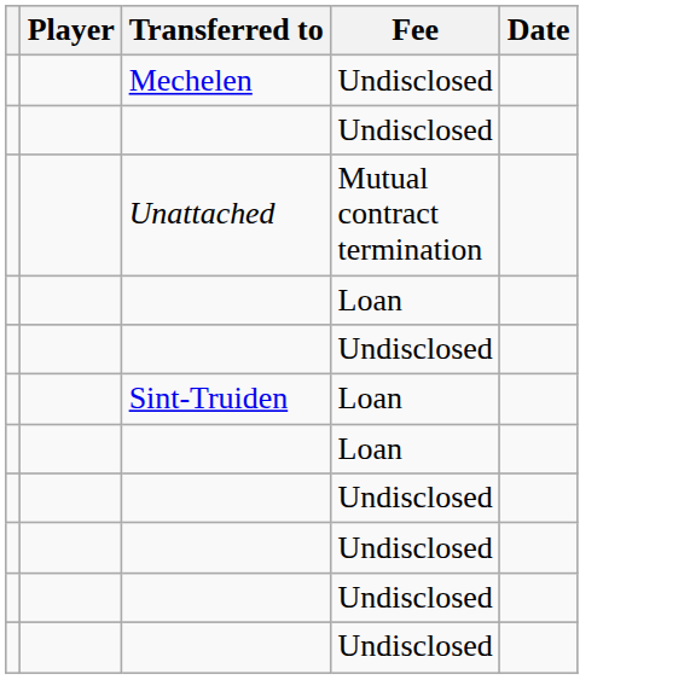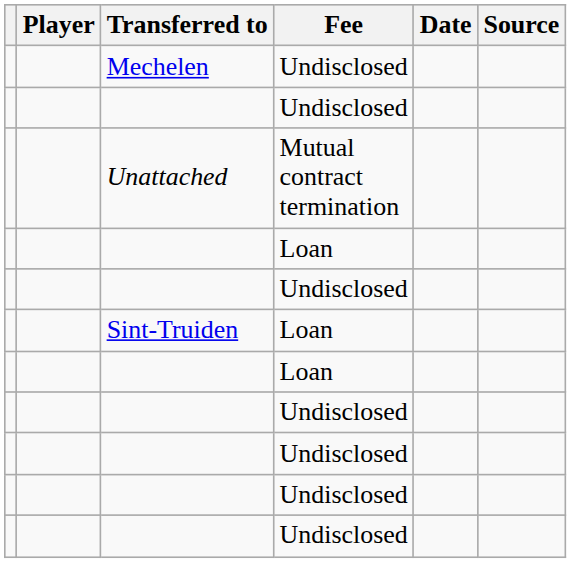+ column: Source
